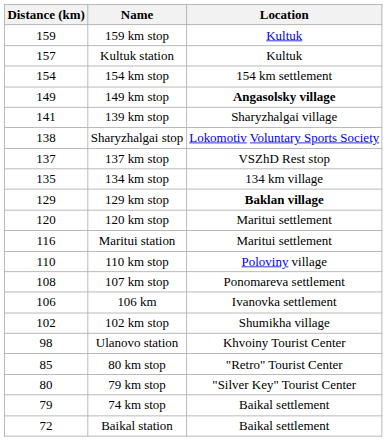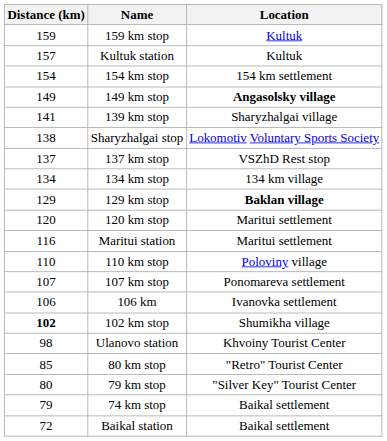134 km stop | Distance (km): 135 -> 134
107 km stop | Distance (km): 108 -> 107
102 km stop | Distance (km): normal -> bold
